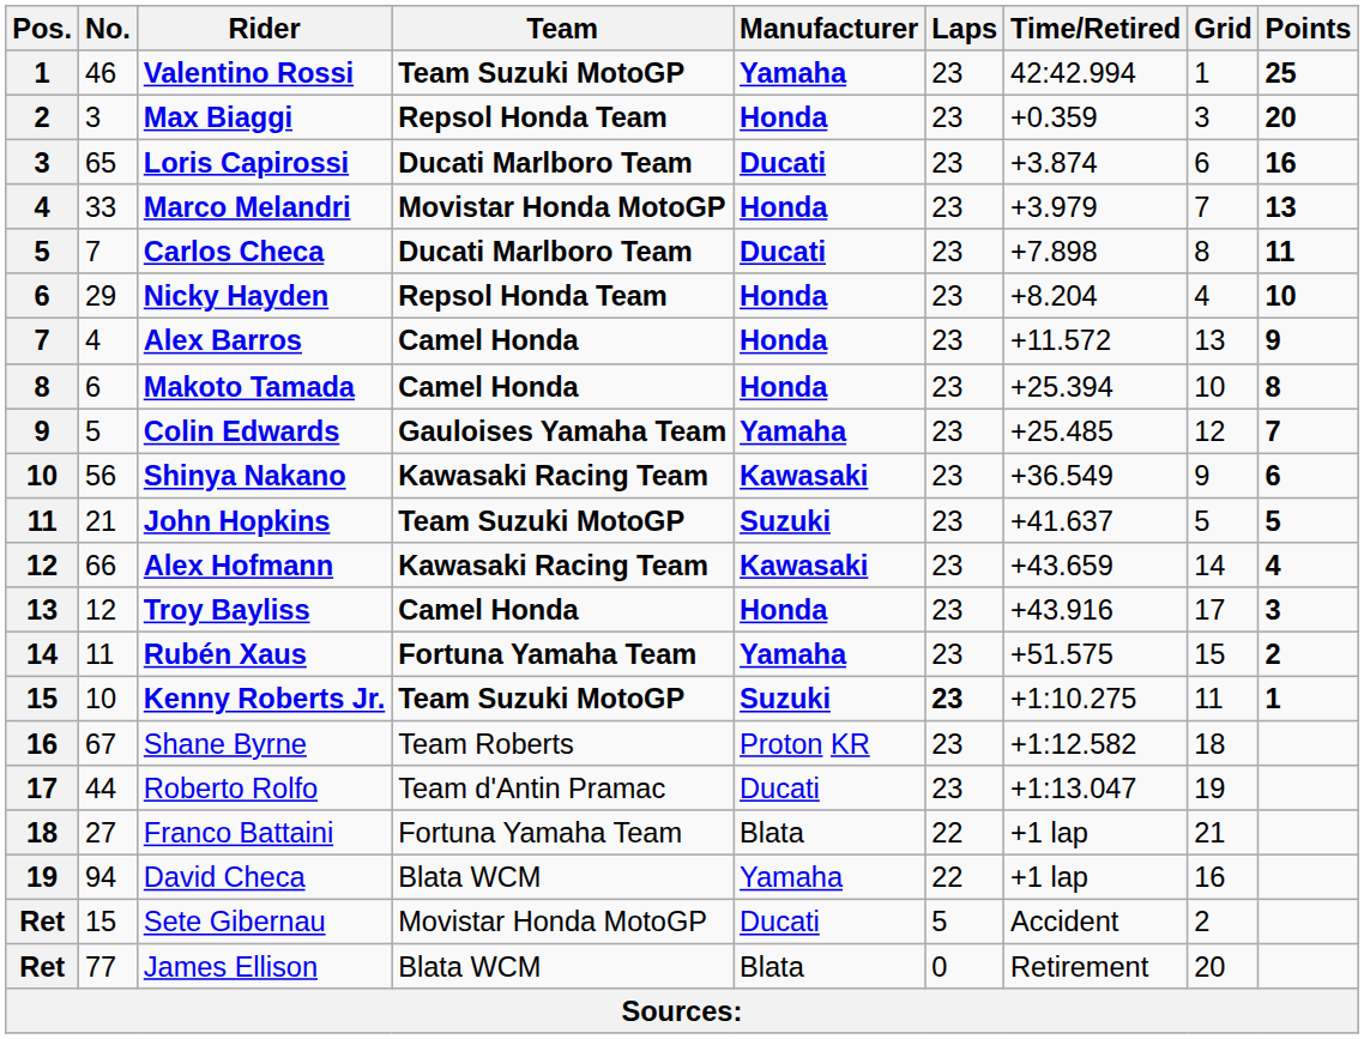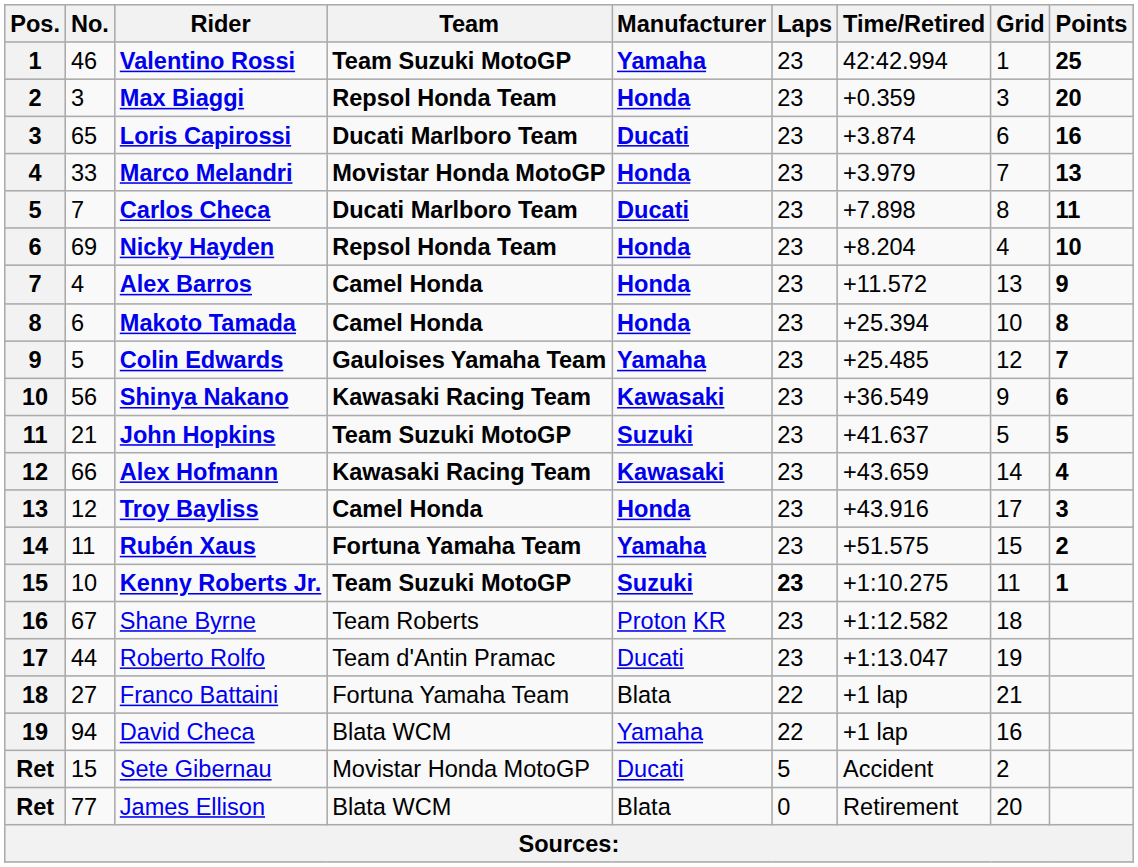Nicky Hayden | No.: 29 -> 69
